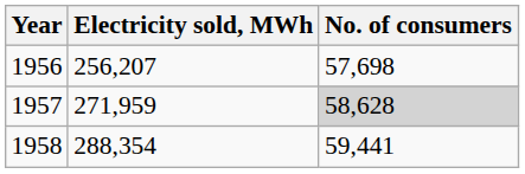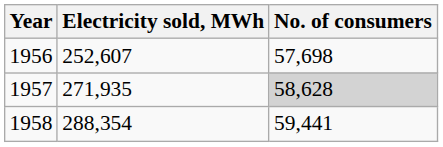1956 | Electricity sold, MWh: 256,207 -> 252,607
1957 | Electricity sold, MWh: 271,959 -> 271,935
